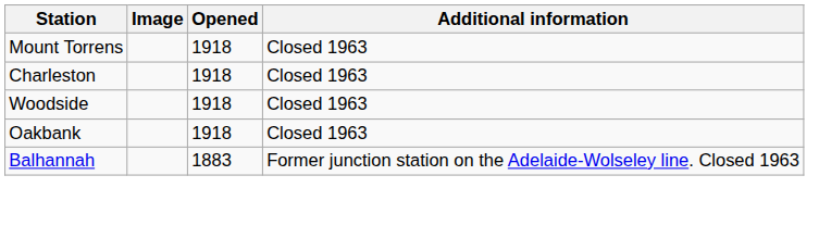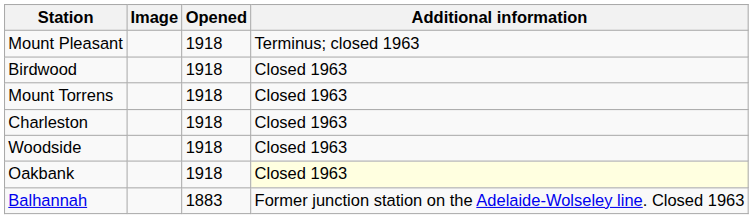+ row: Mount Pleasant | 1918 | Terminus; closed 1963
+ row: Birdwood | 1918 | Closed 1963
Oakbank | Additional information: no background -> lightyellow background
